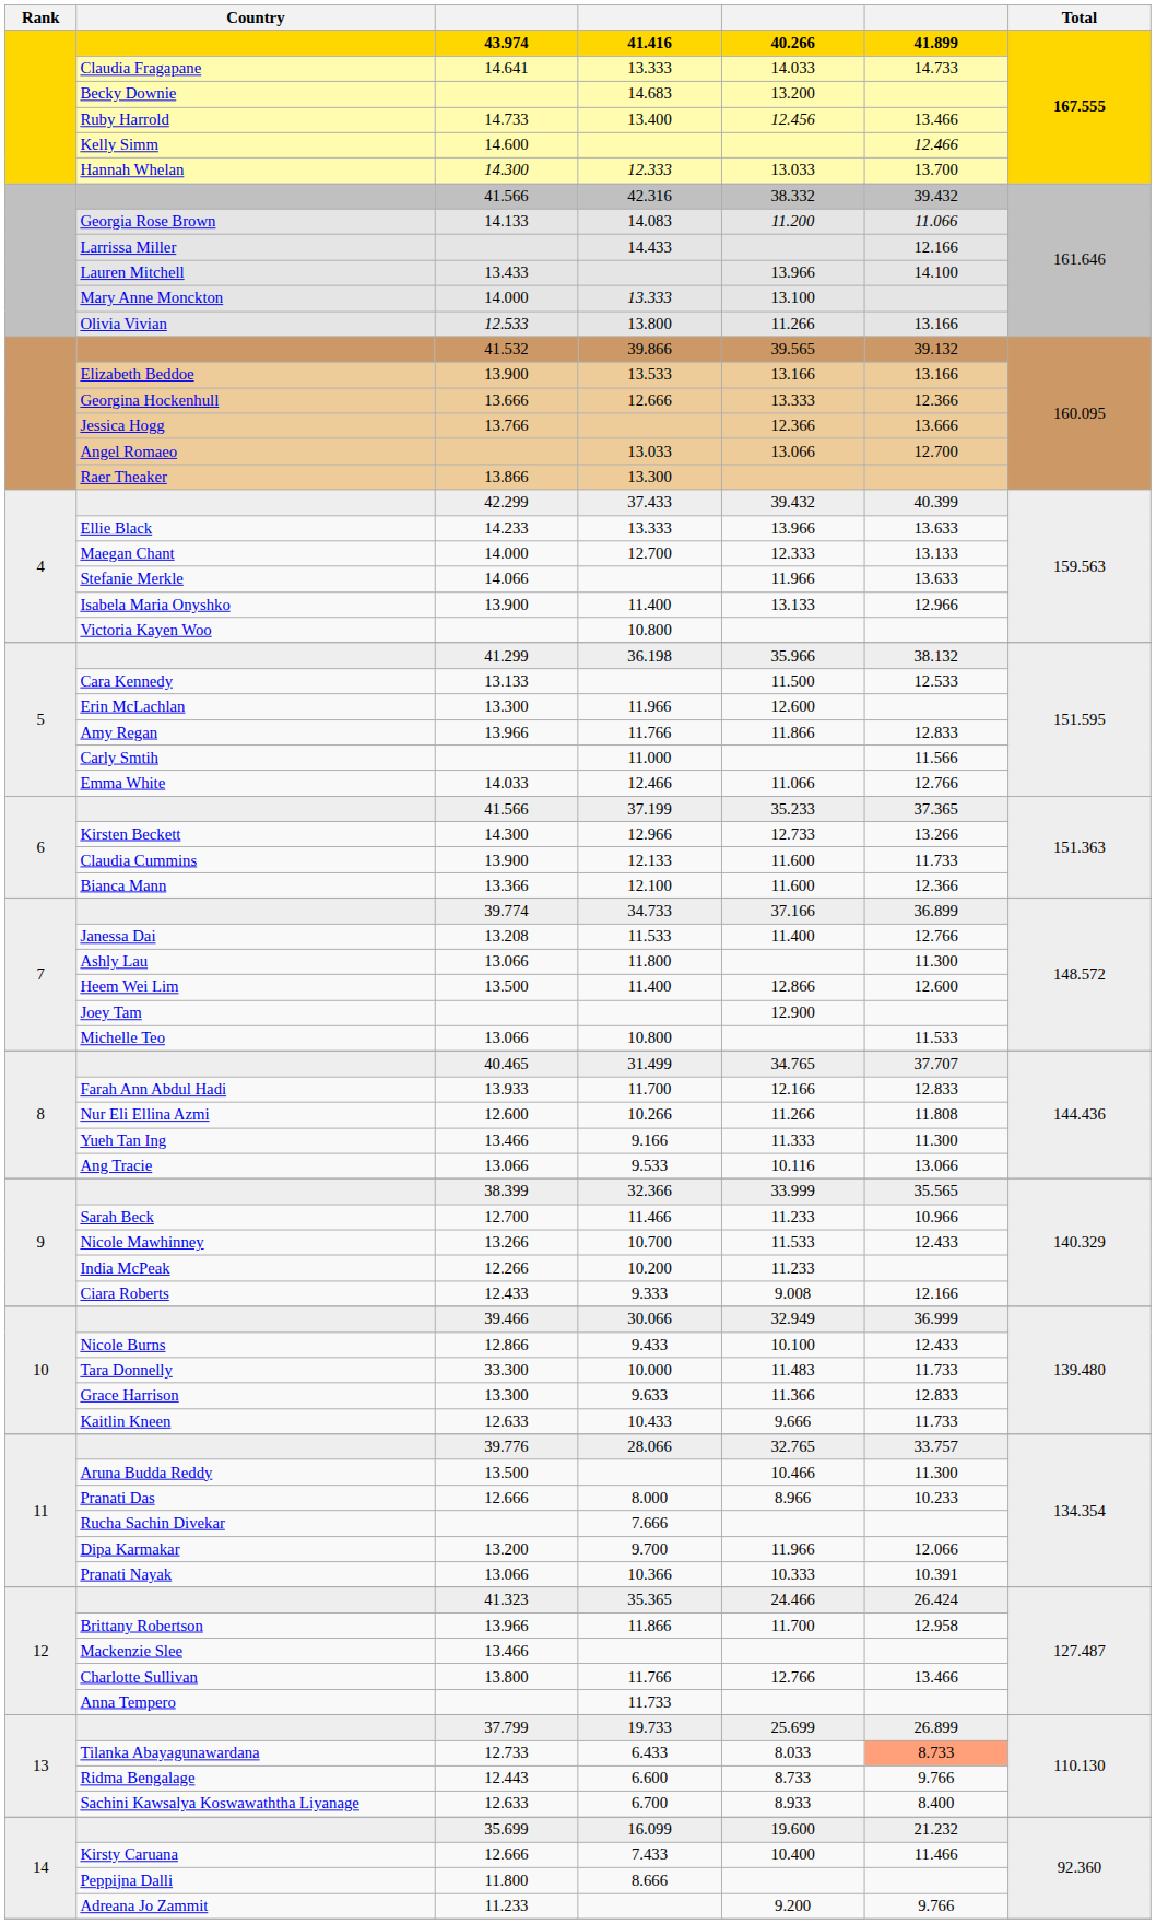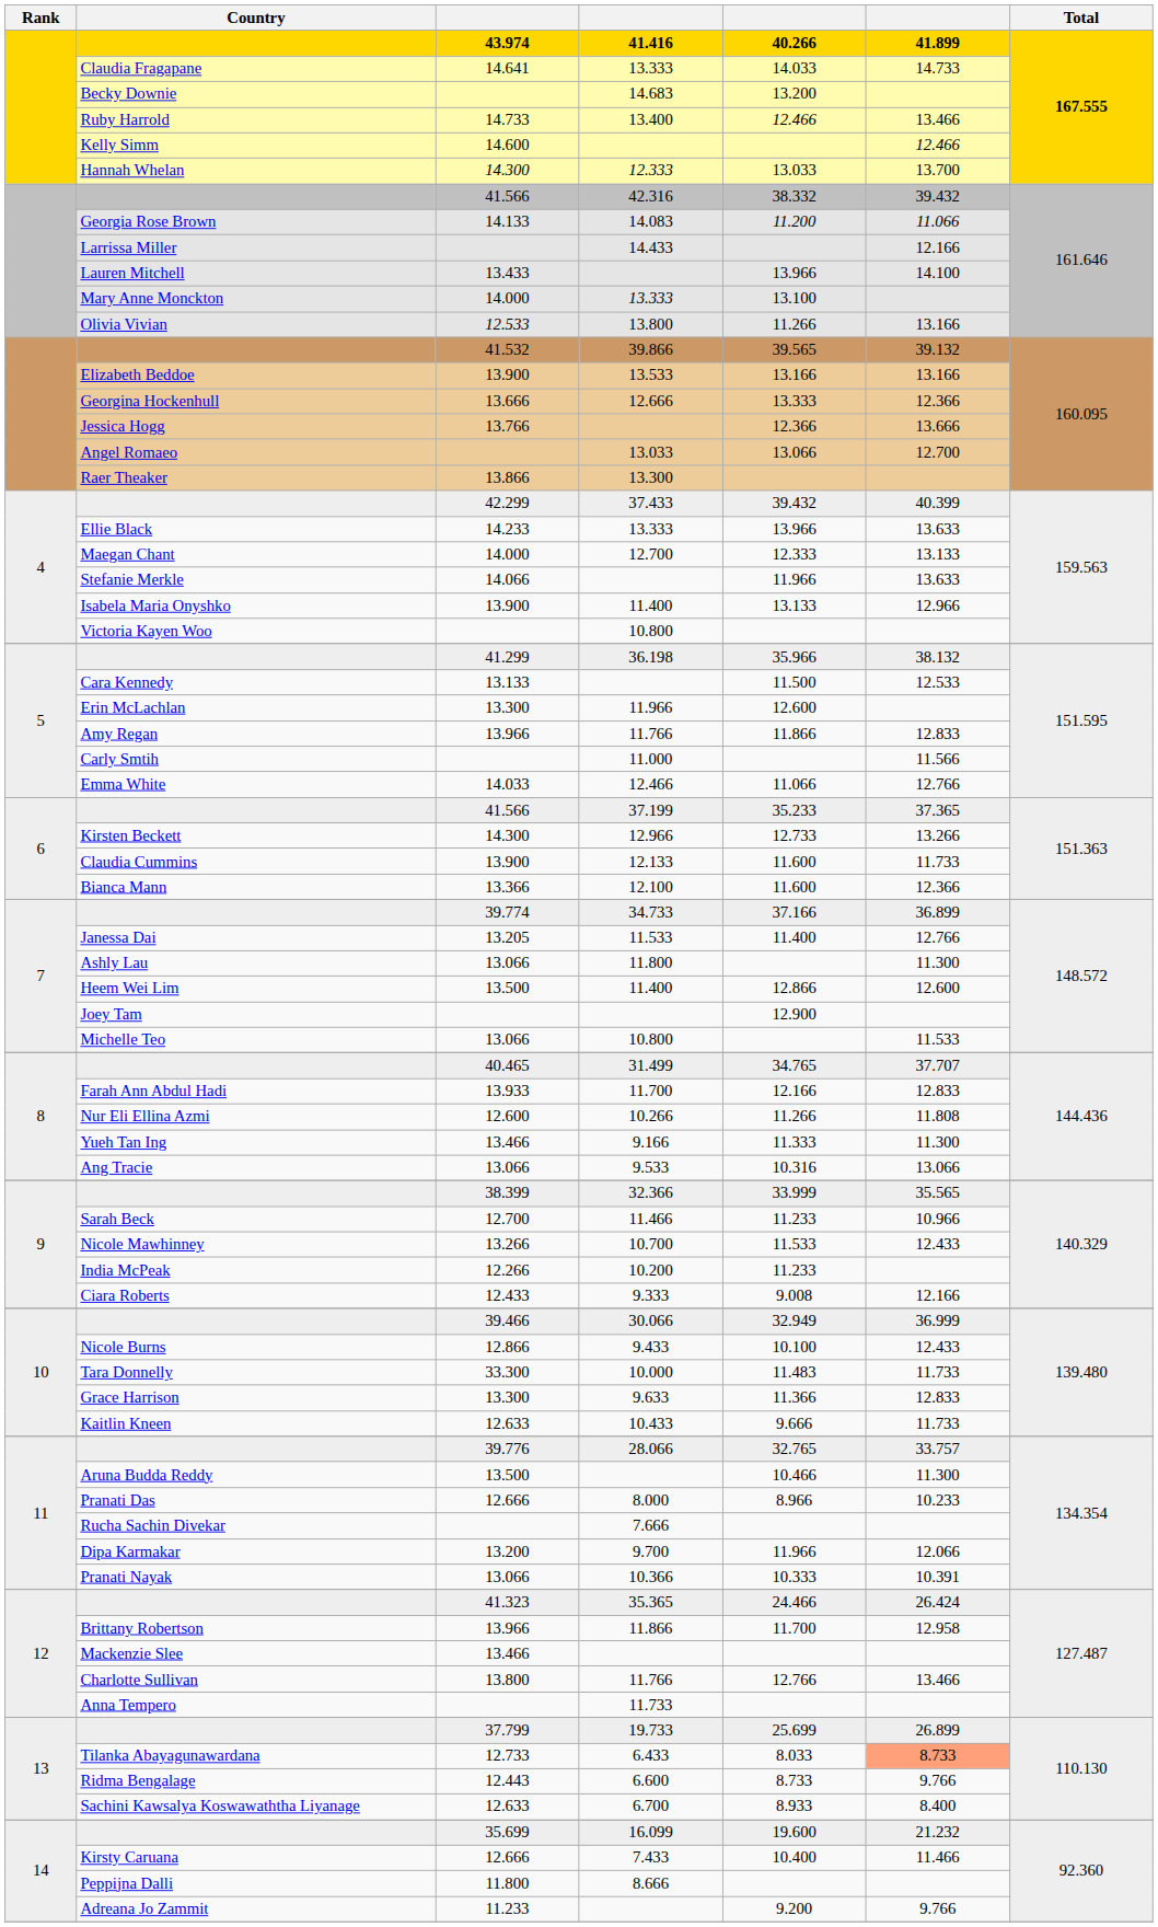Ruby Harrold | column 5: 12.456 -> 12.466
Janessa Dai | column 3: 13.208 -> 13.205
Ang Tracie | column 5: 10.116 -> 10.316
